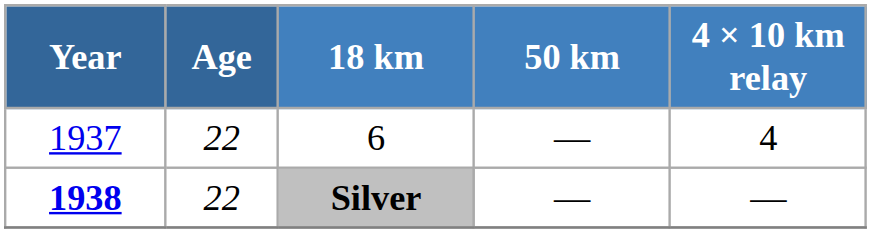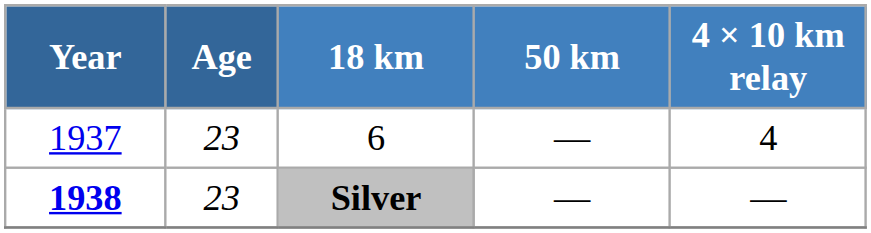6 | Age: 22 -> 23
Silver | Age: 22 -> 23
